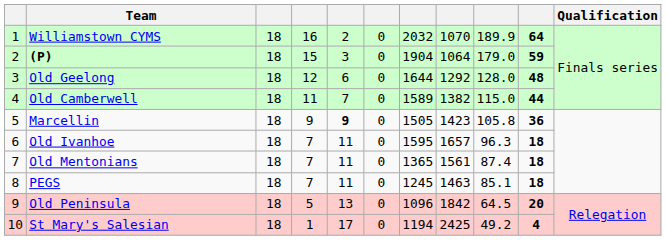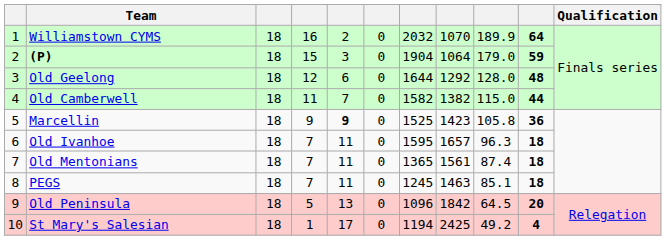Old Camberwell | column 7: 1589 -> 1582
Marcellin | column 7: 1505 -> 1525
